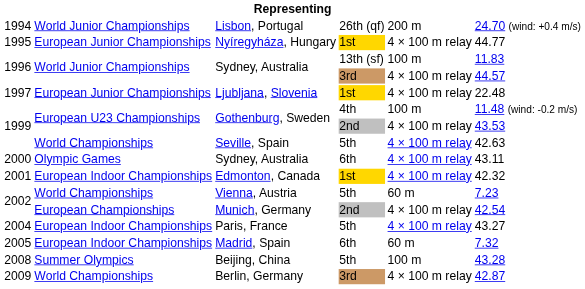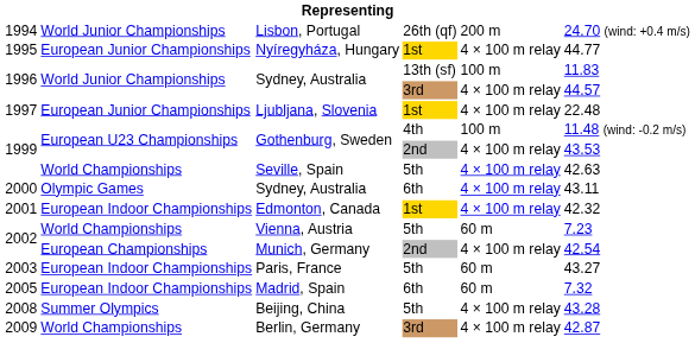Paris, France | column 1: 2004 -> 2003
Paris, France | column 5: 4 × 100 m relay -> 60 m
Beijing, China | column 5: 100 m -> 4 × 100 m relay
